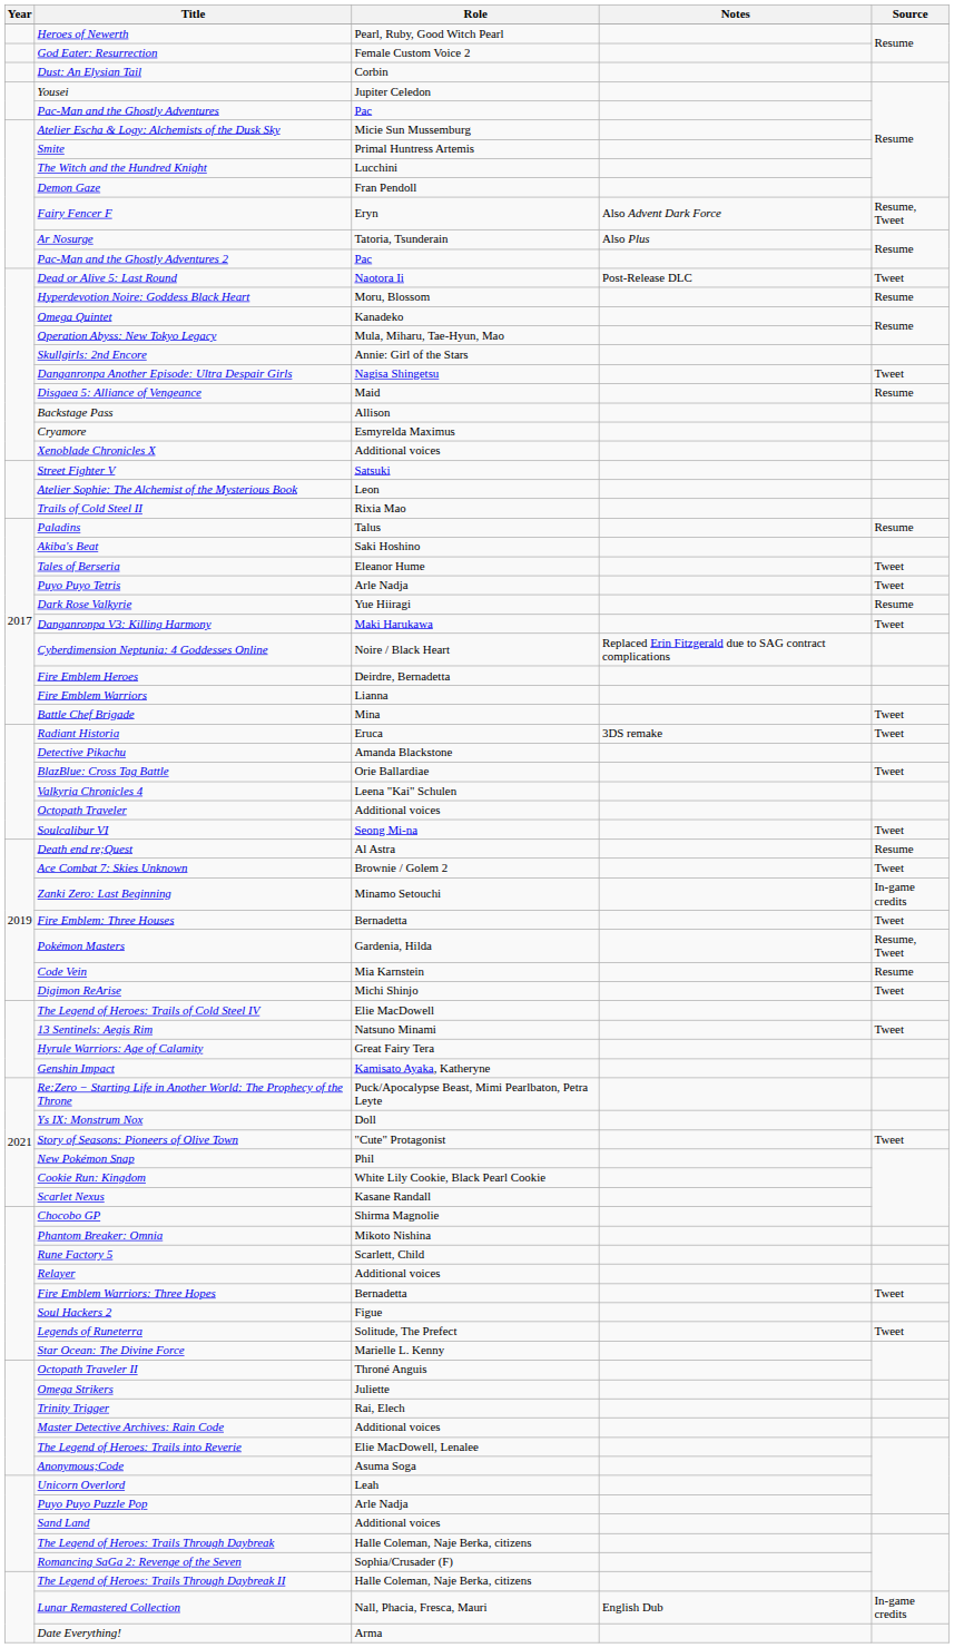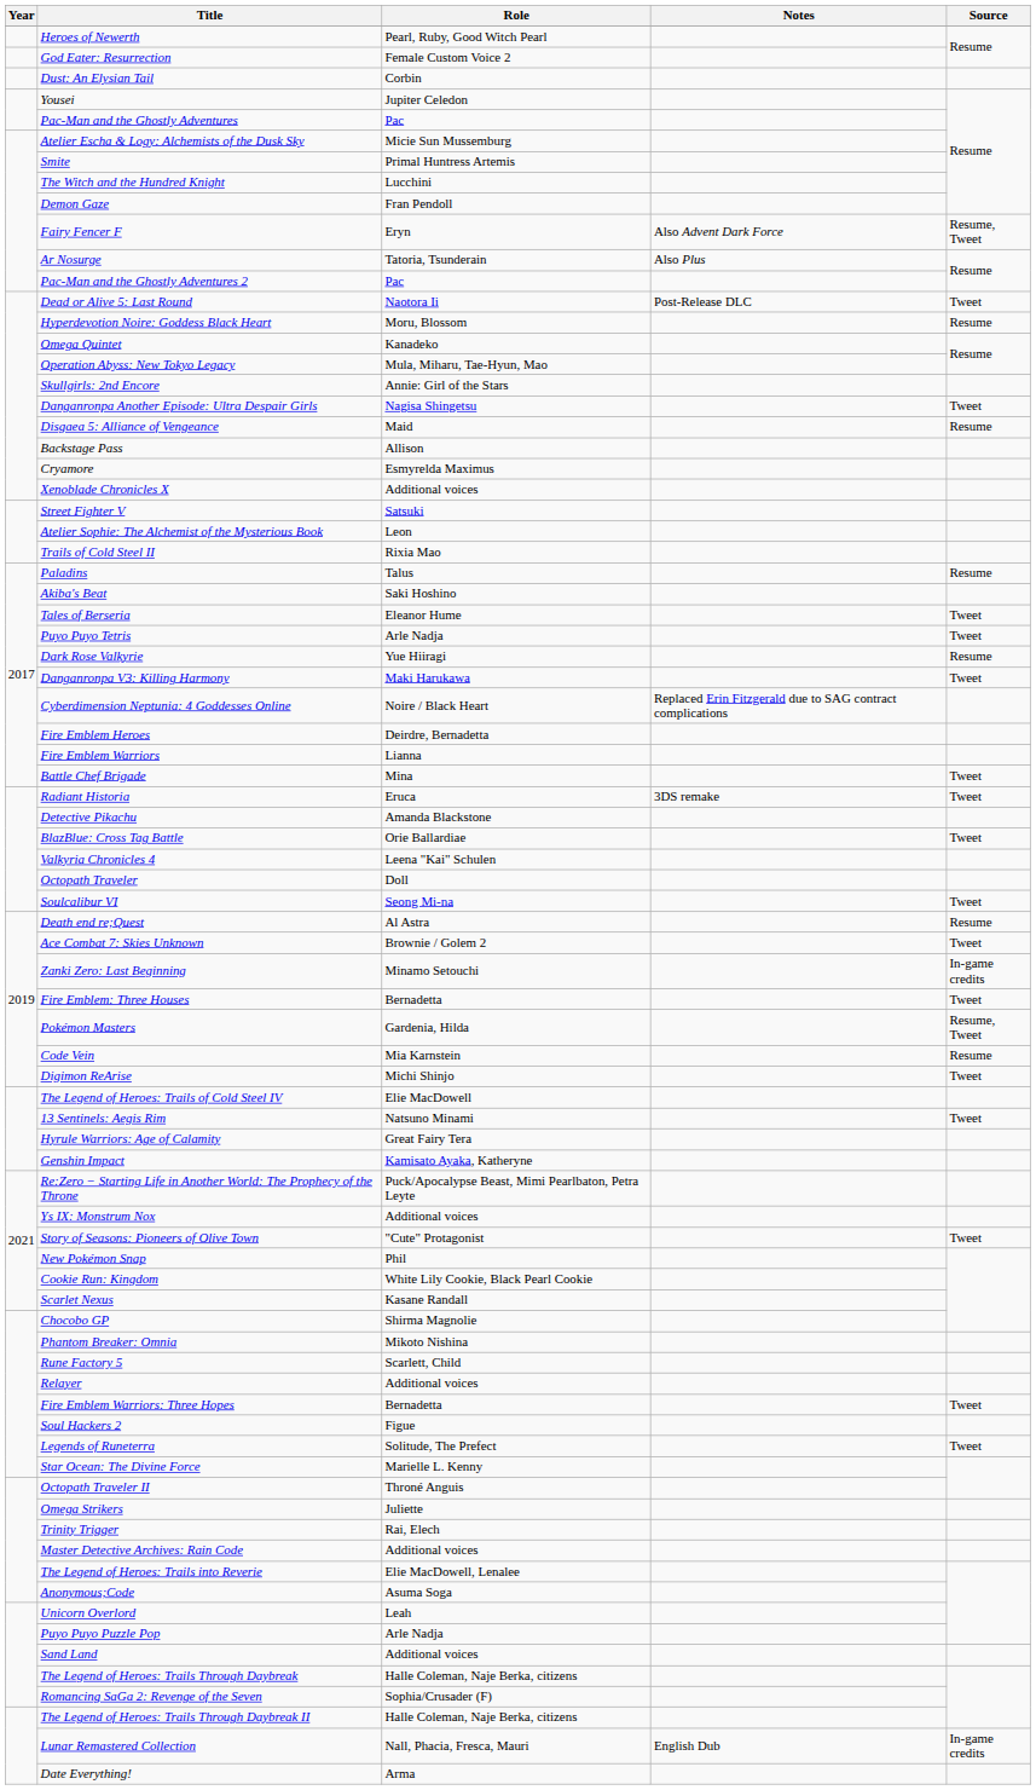Octopath Traveler | Role: Additional voices -> Doll
Ys IX: Monstrum Nox | Role: Doll -> Additional voices
